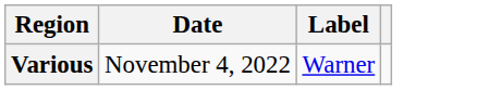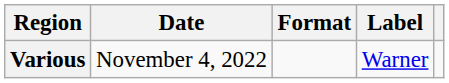+ column: Format
